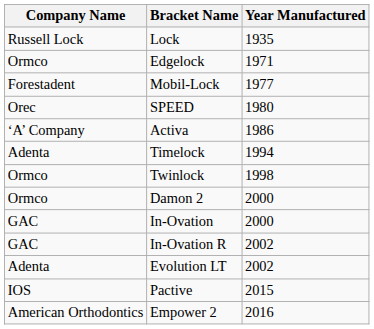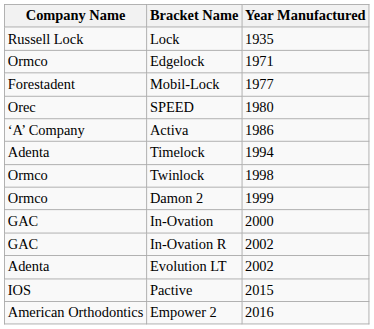Damon 2 | Year Manufactured: 2000 -> 1999
